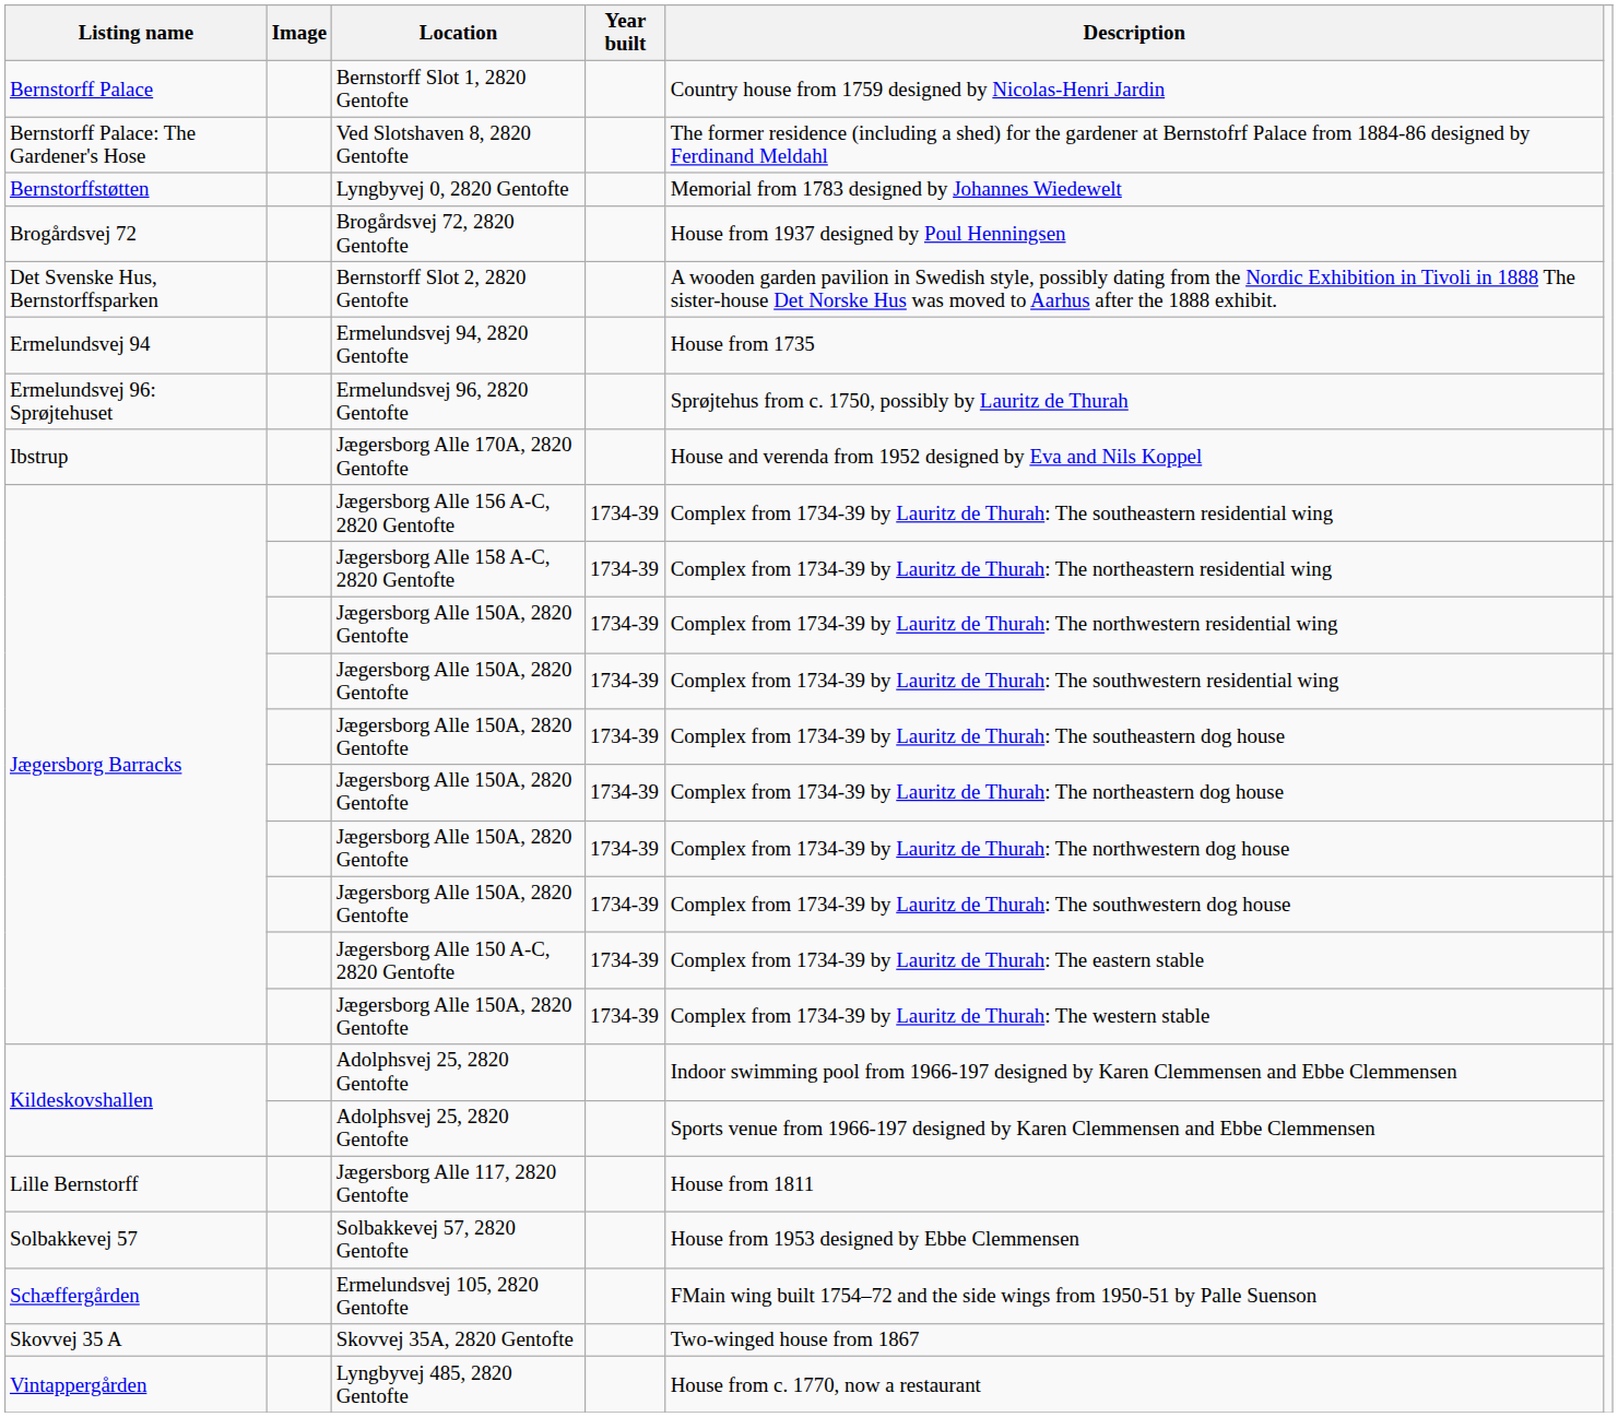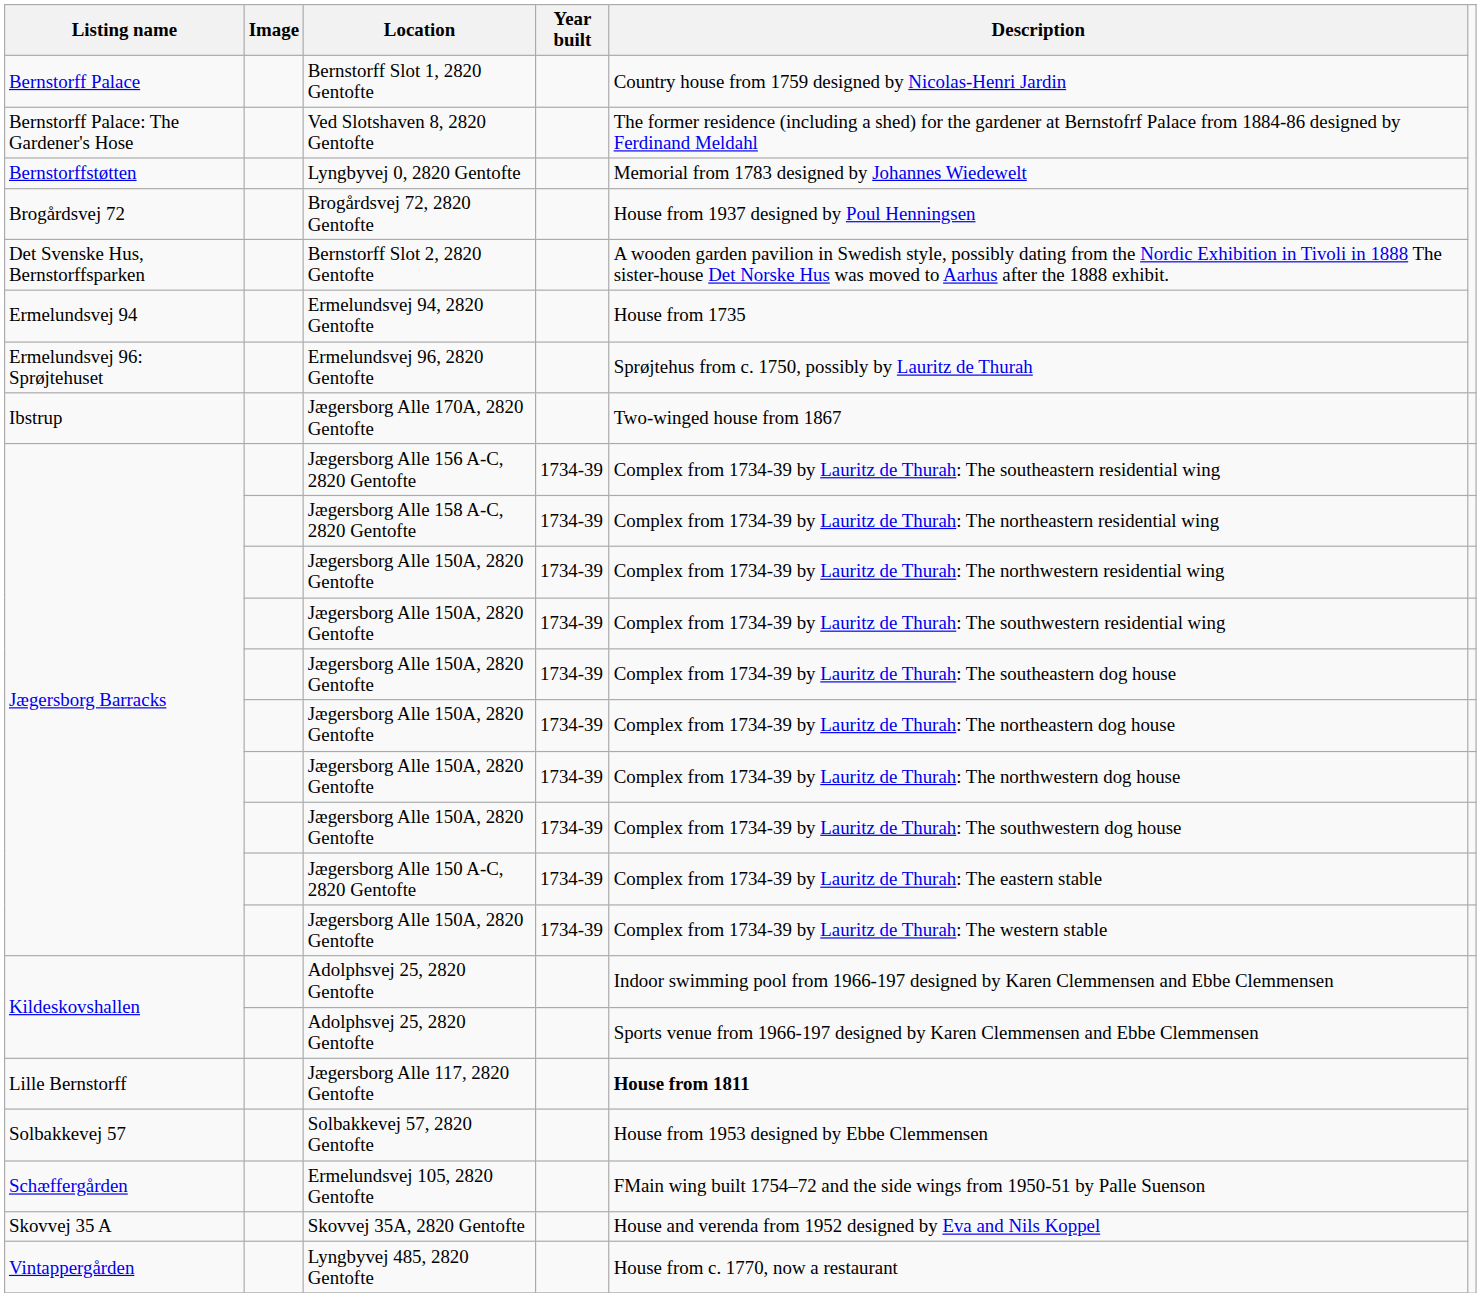Jægersborg Alle 170A, 2820 Gentofte | Description: House and verenda from 1952 designed by Eva and Nils Koppel -> Two-winged house from 1867
Jægersborg Alle 117, 2820 Gentofte | Description: normal -> bold
Skovvej 35A, 2820 Gentofte | Description: Two-winged house from 1867 -> House and verenda from 1952 designed by Eva and Nils Koppel
